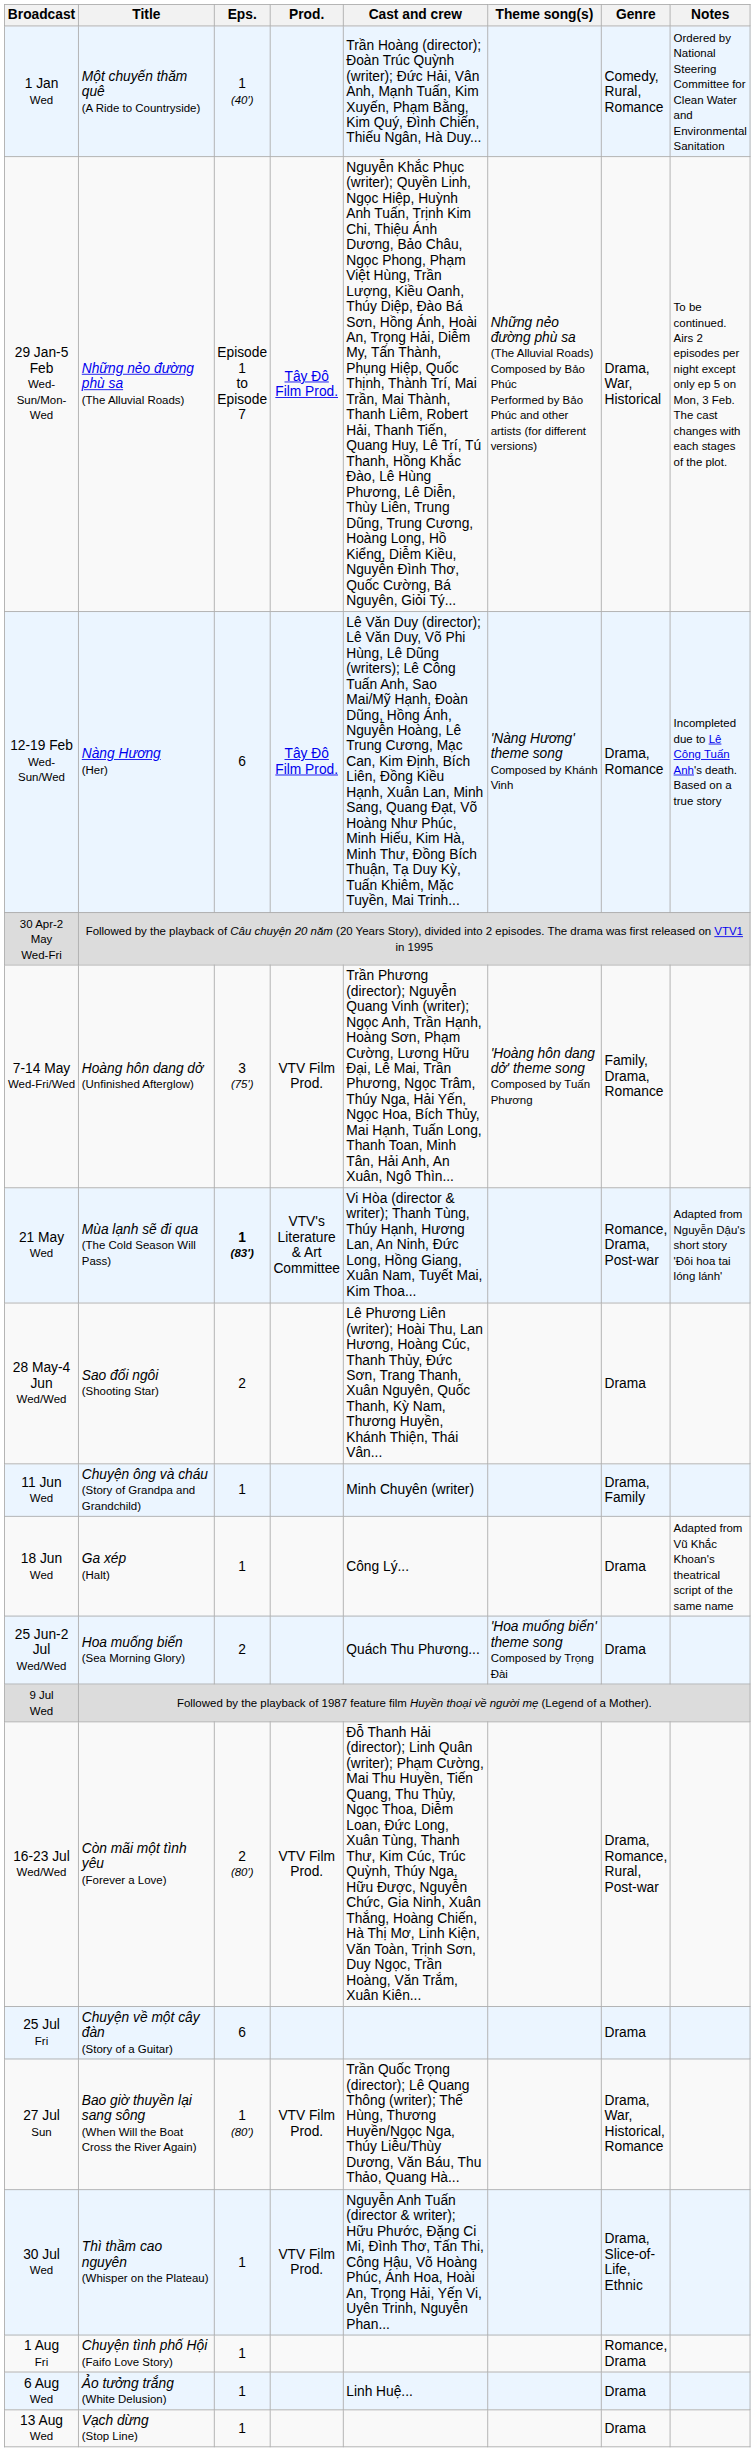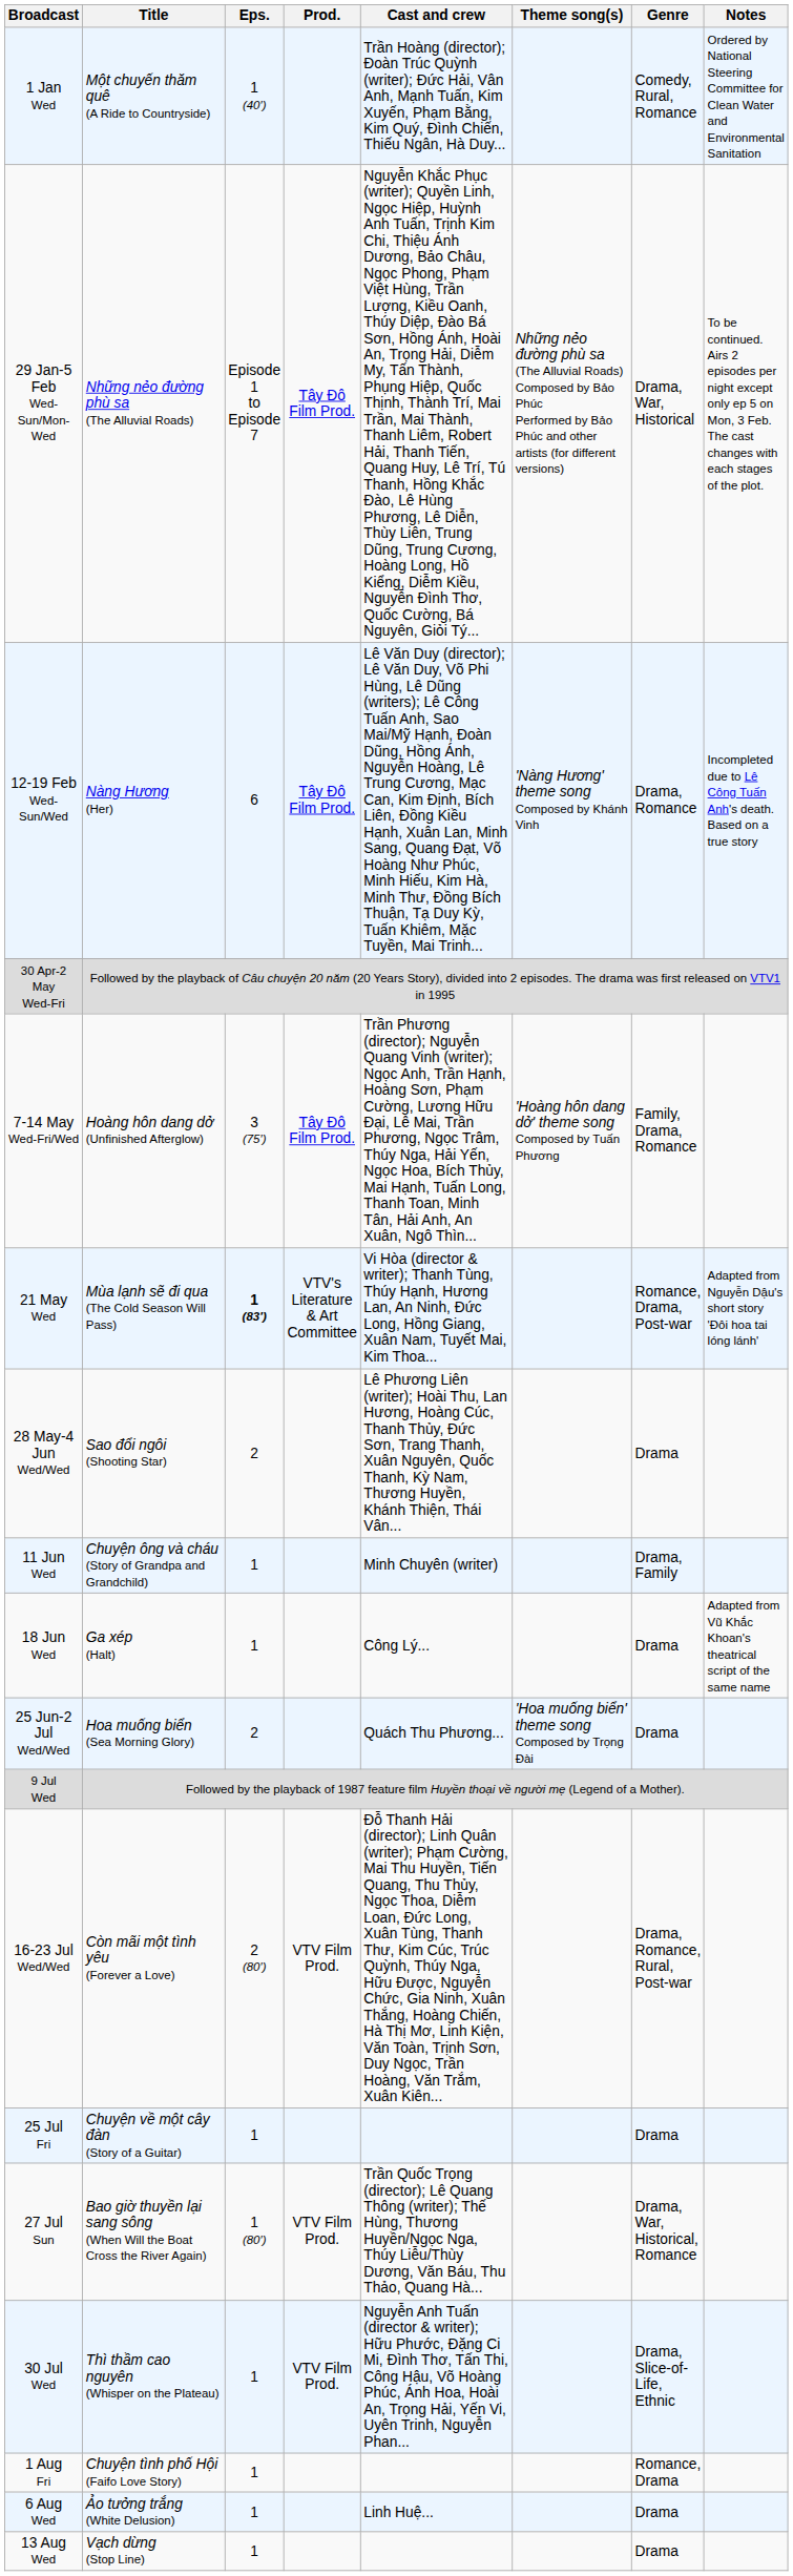7-14 May Wed-Fri/Wed | Prod.: VTV Film Prod. -> Tây Đô Film Prod.
25 Jul Fri | Eps.: 6 -> 1
